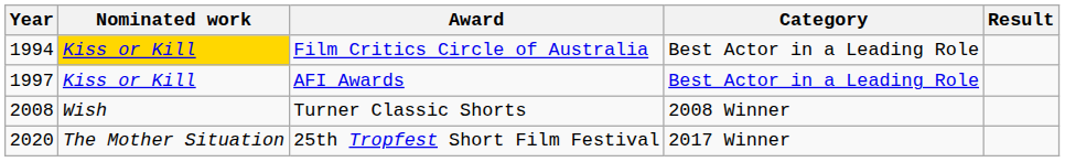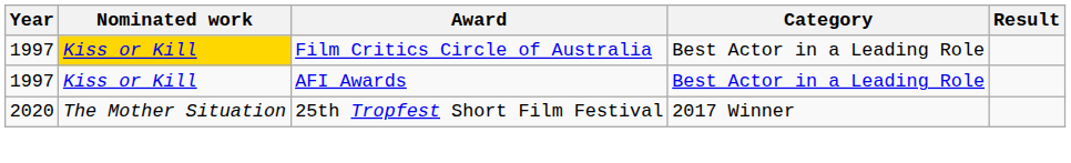Film Critics Circle of Australia | Year: 1994 -> 1997
- row: 2008 | Wish | Turner Classic Shorts | 2008 Winner
